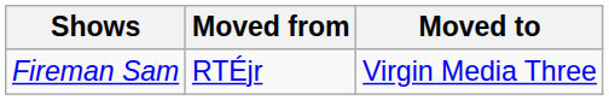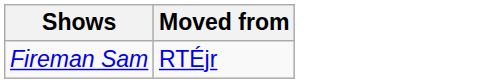- column: Moved to | Virgin Media Three
